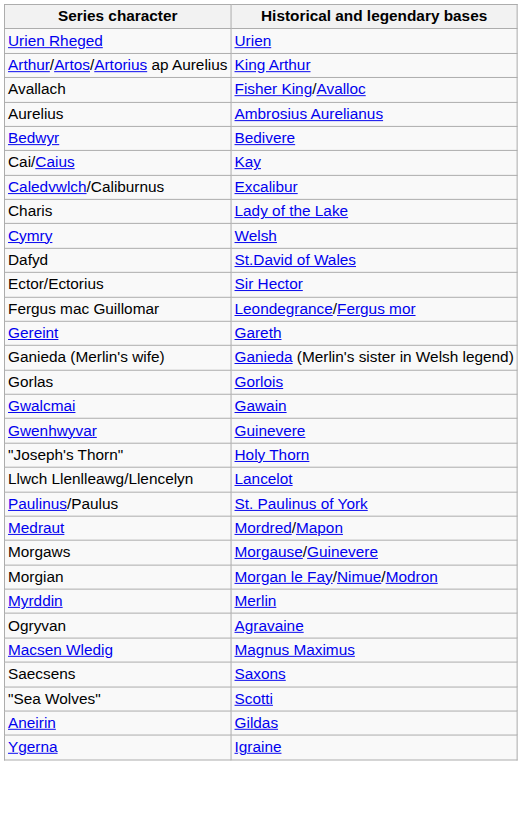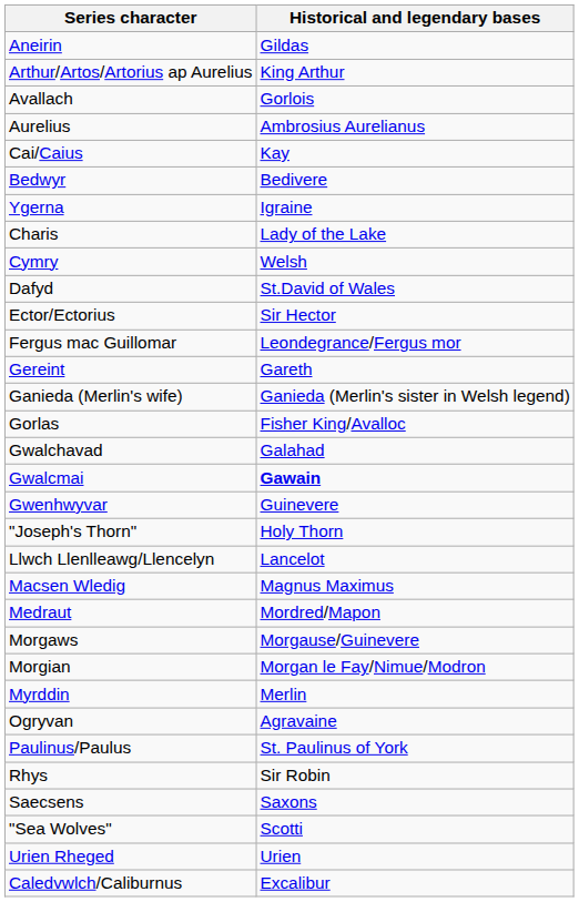rows swapped: Aneirin <-> Urien Rheged
Avallach | Historical and legendary bases: Fisher King/Avalloc -> Gorlois
rows swapped: Bedwyr <-> Cai/Caius
rows swapped: Caledvwlch/Caliburnus <-> Ygerna
Gorlas | Historical and legendary bases: Gorlois -> Fisher King/Avalloc
+ row: Gwalchavad | Galahad
Gwalcmai | Historical and legendary bases: normal -> bold
rows swapped: Macsen Wledig <-> Paulinus/Paulus
+ row: Rhys | Sir Robin
